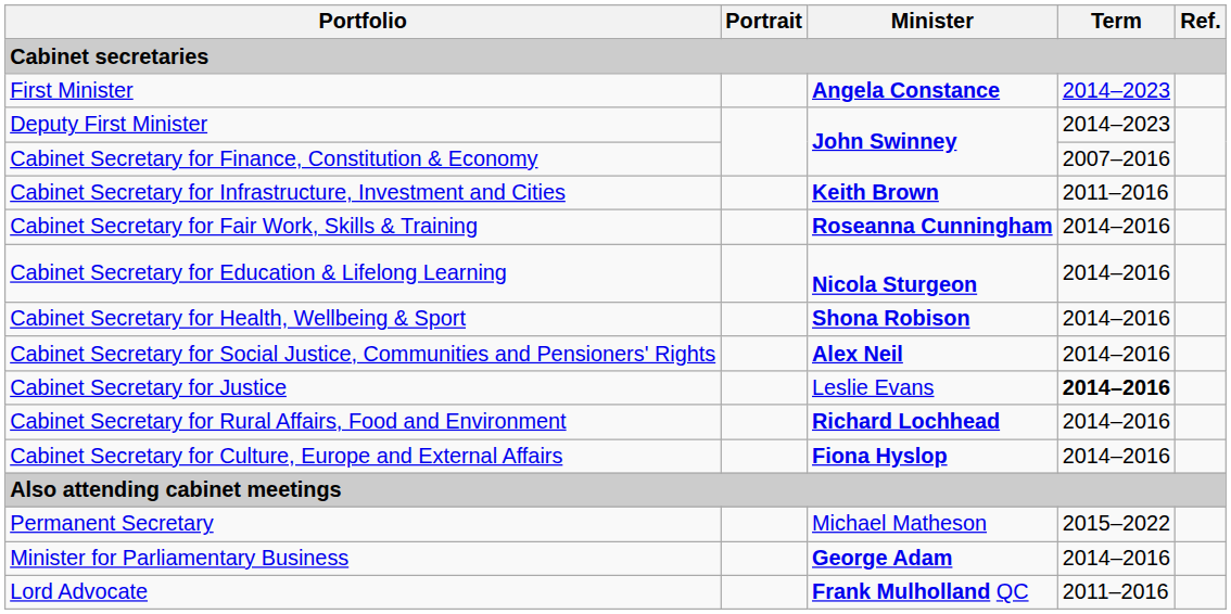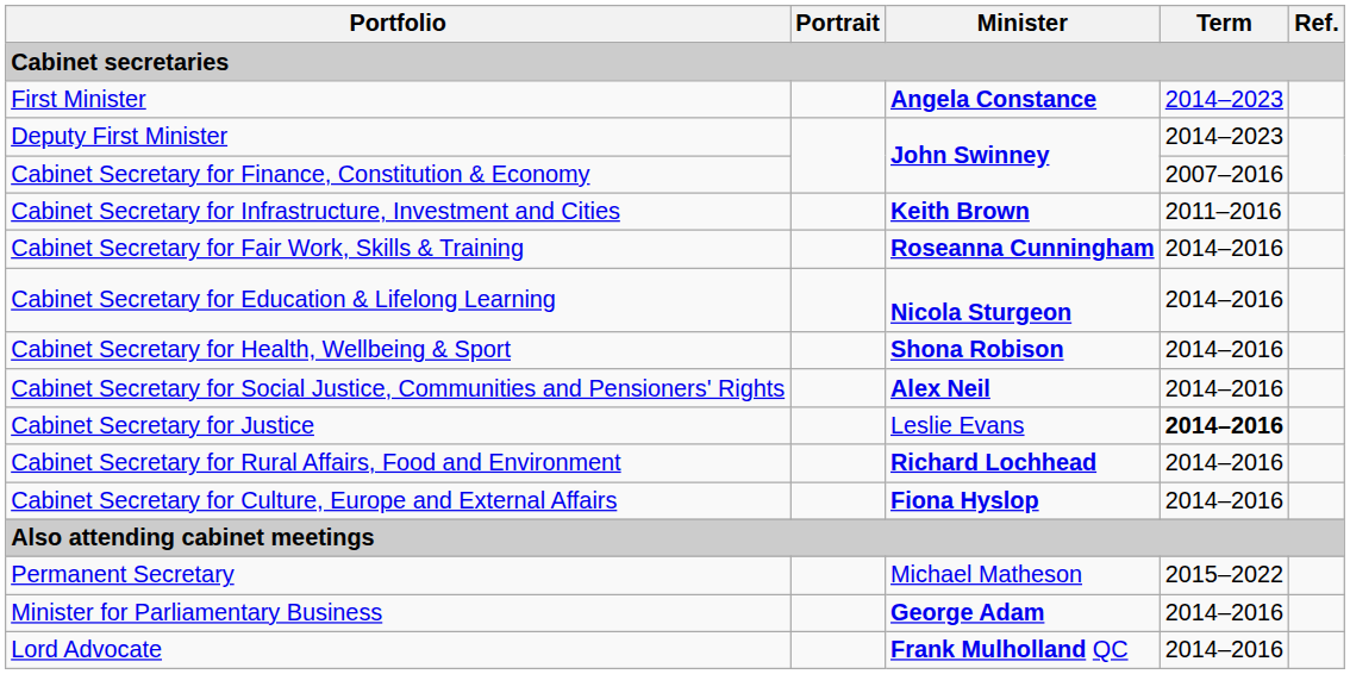Lord Advocate | Term: 2011–2016 -> 2014–2016
